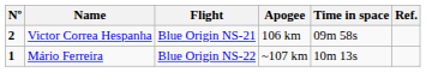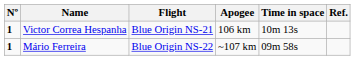Victor Correa Hespanha | Nº: 2 -> 1
Victor Correa Hespanha | Time in space: 09m 58s -> 10m 13s
Mário Ferreira | Time in space: 10m 13s -> 09m 58s
